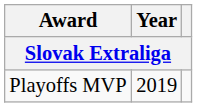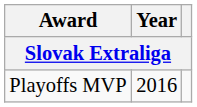Playoffs MVP | Year: 2019 -> 2016
